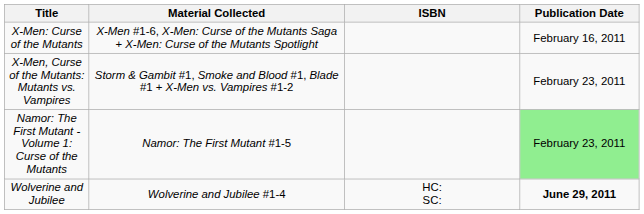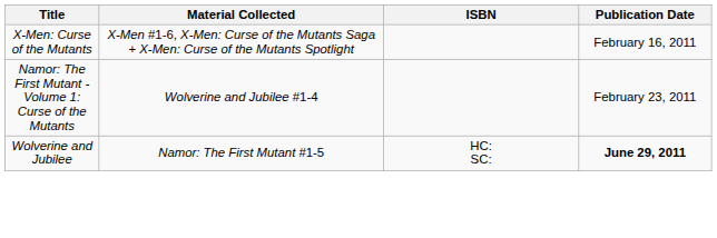- row: X-Men, Curse of the Mutants: Mutants vs. Vampires | Storm & Gambit #1, Smoke and Blood #1, Blade #1 + X-Men vs. Vampires #1-2 | February 23, 2011
Namor: The First Mutant - Volume 1: Curse of the Mutants | Material Collected: Namor: The First Mutant #1-5 -> Wolverine and Jubilee #1-4
Namor: The First Mutant - Volume 1: Curse of the Mutants | Publication Date: lightgreen background -> no background
Wolverine and Jubilee | Material Collected: Wolverine and Jubilee #1-4 -> Namor: The First Mutant #1-5
